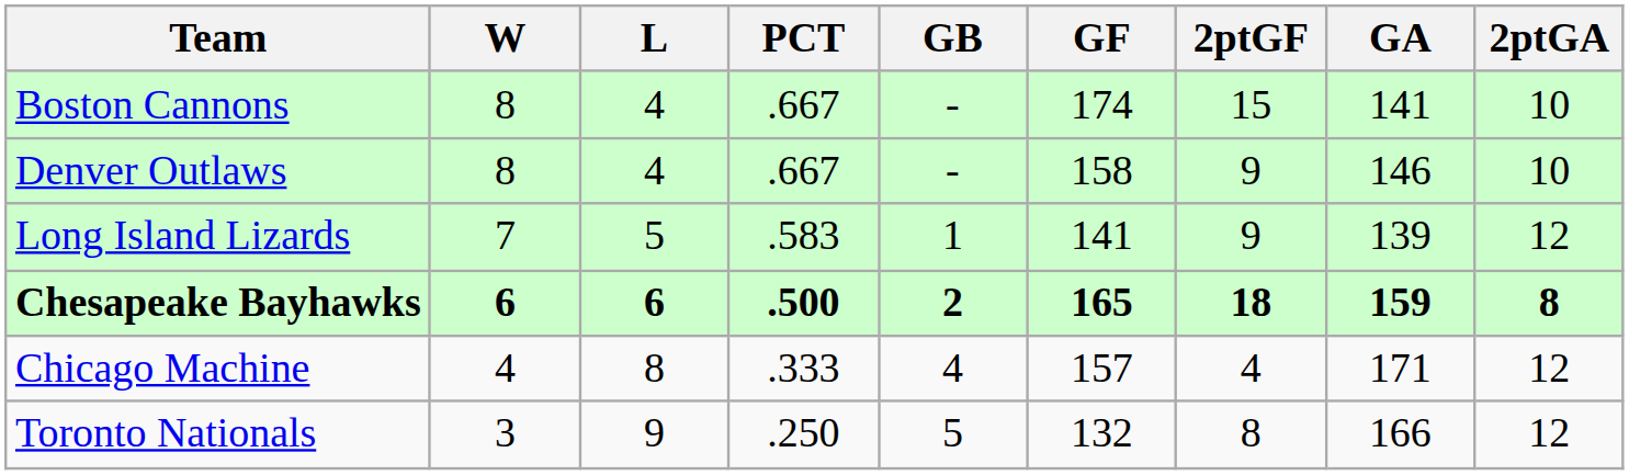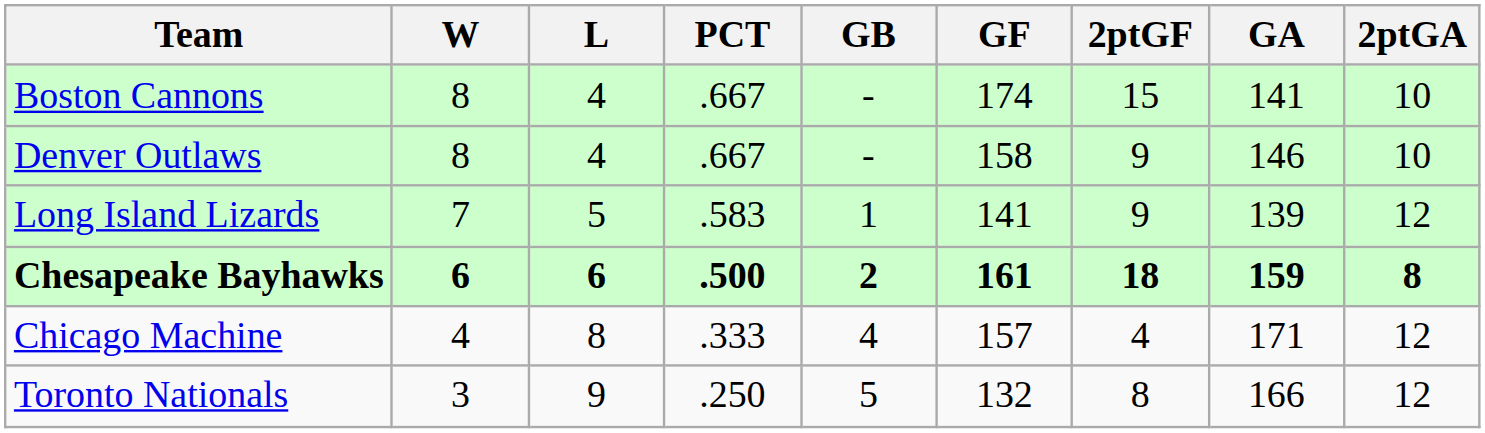Chesapeake Bayhawks | GF: 165 -> 161
